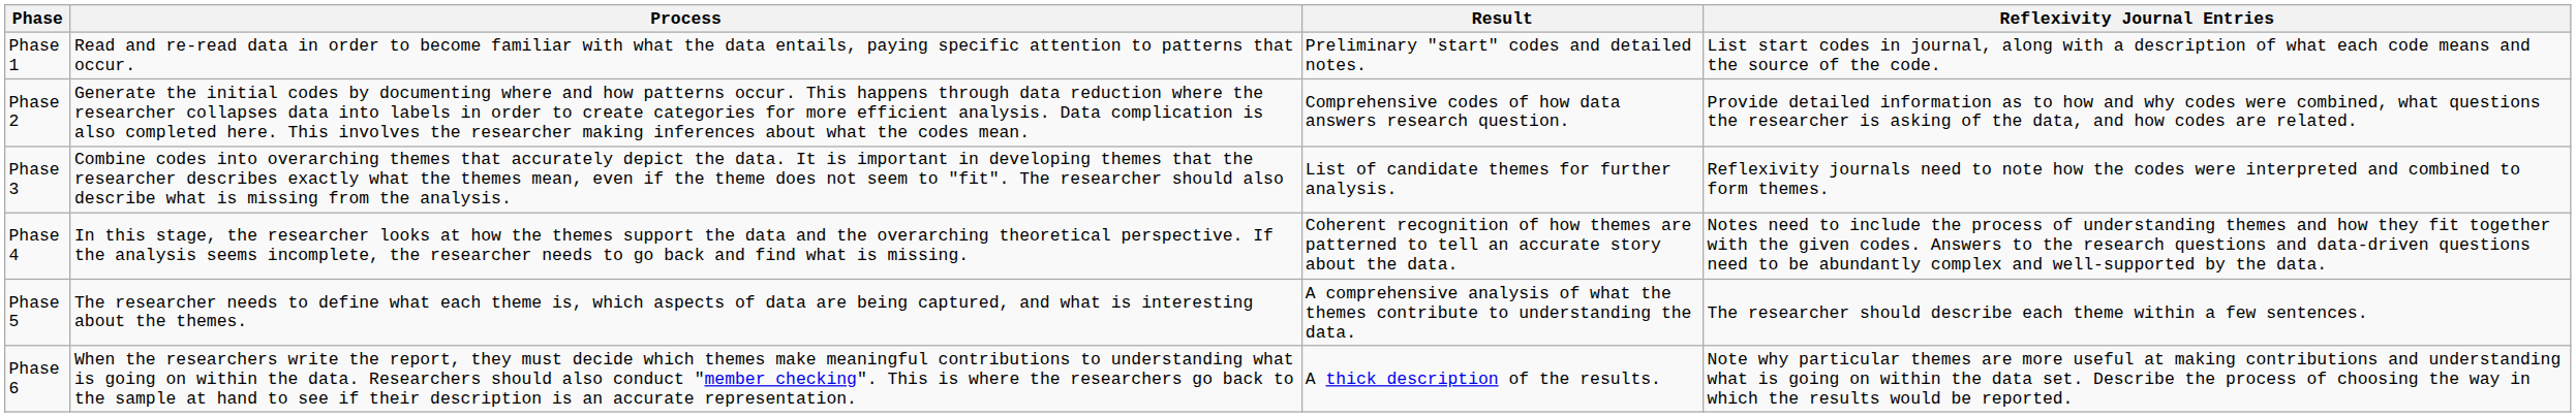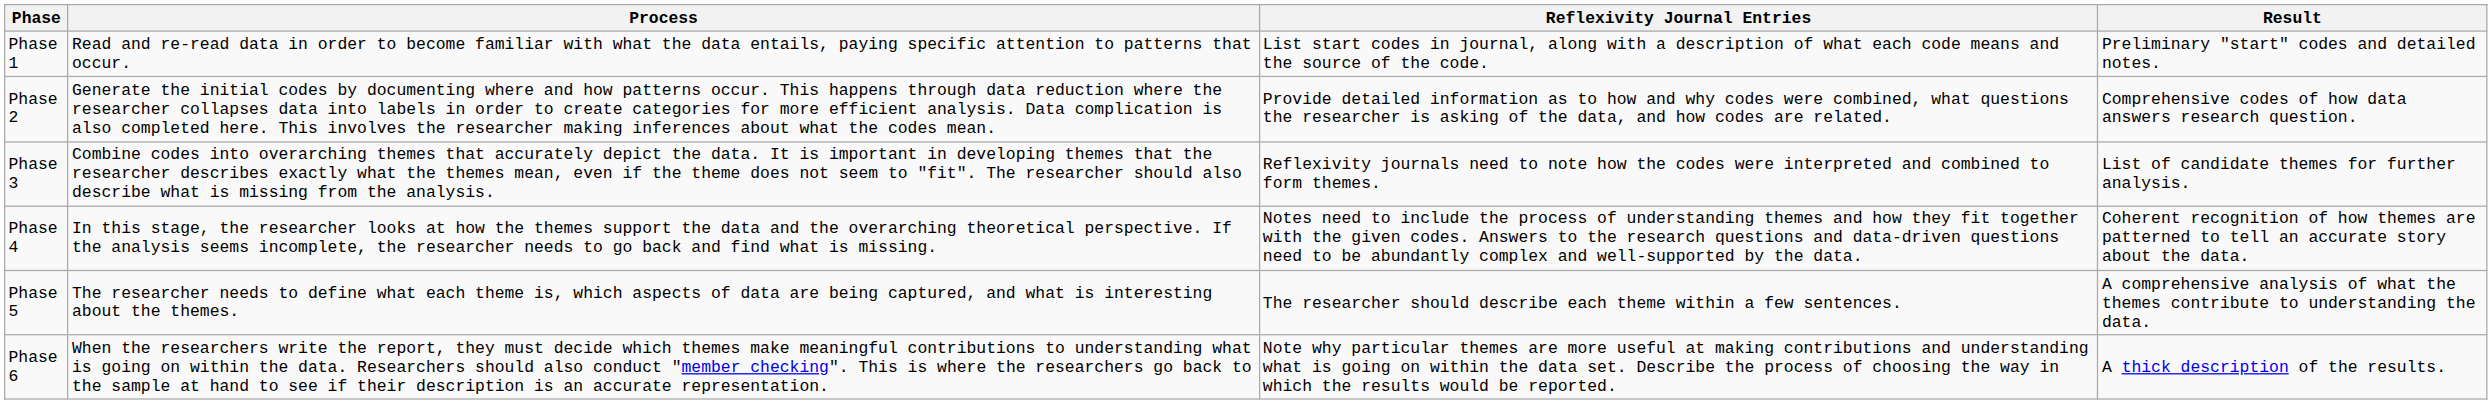columns swapped: Result <-> Reflexivity Journal Entries
